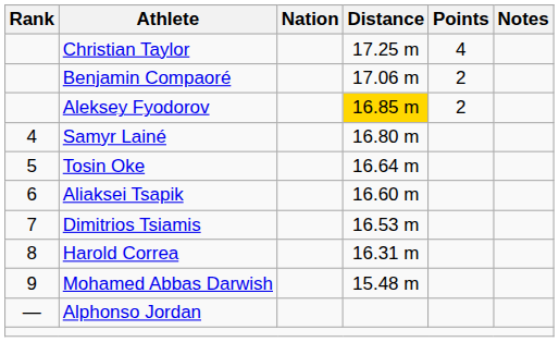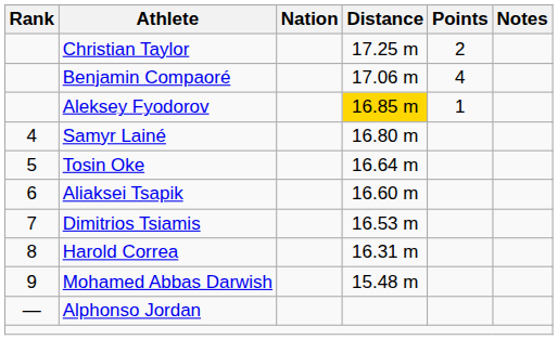Christian Taylor | Points: 4 -> 2
Benjamin Compaoré | Points: 2 -> 4
Aleksey Fyodorov | Points: 2 -> 1
